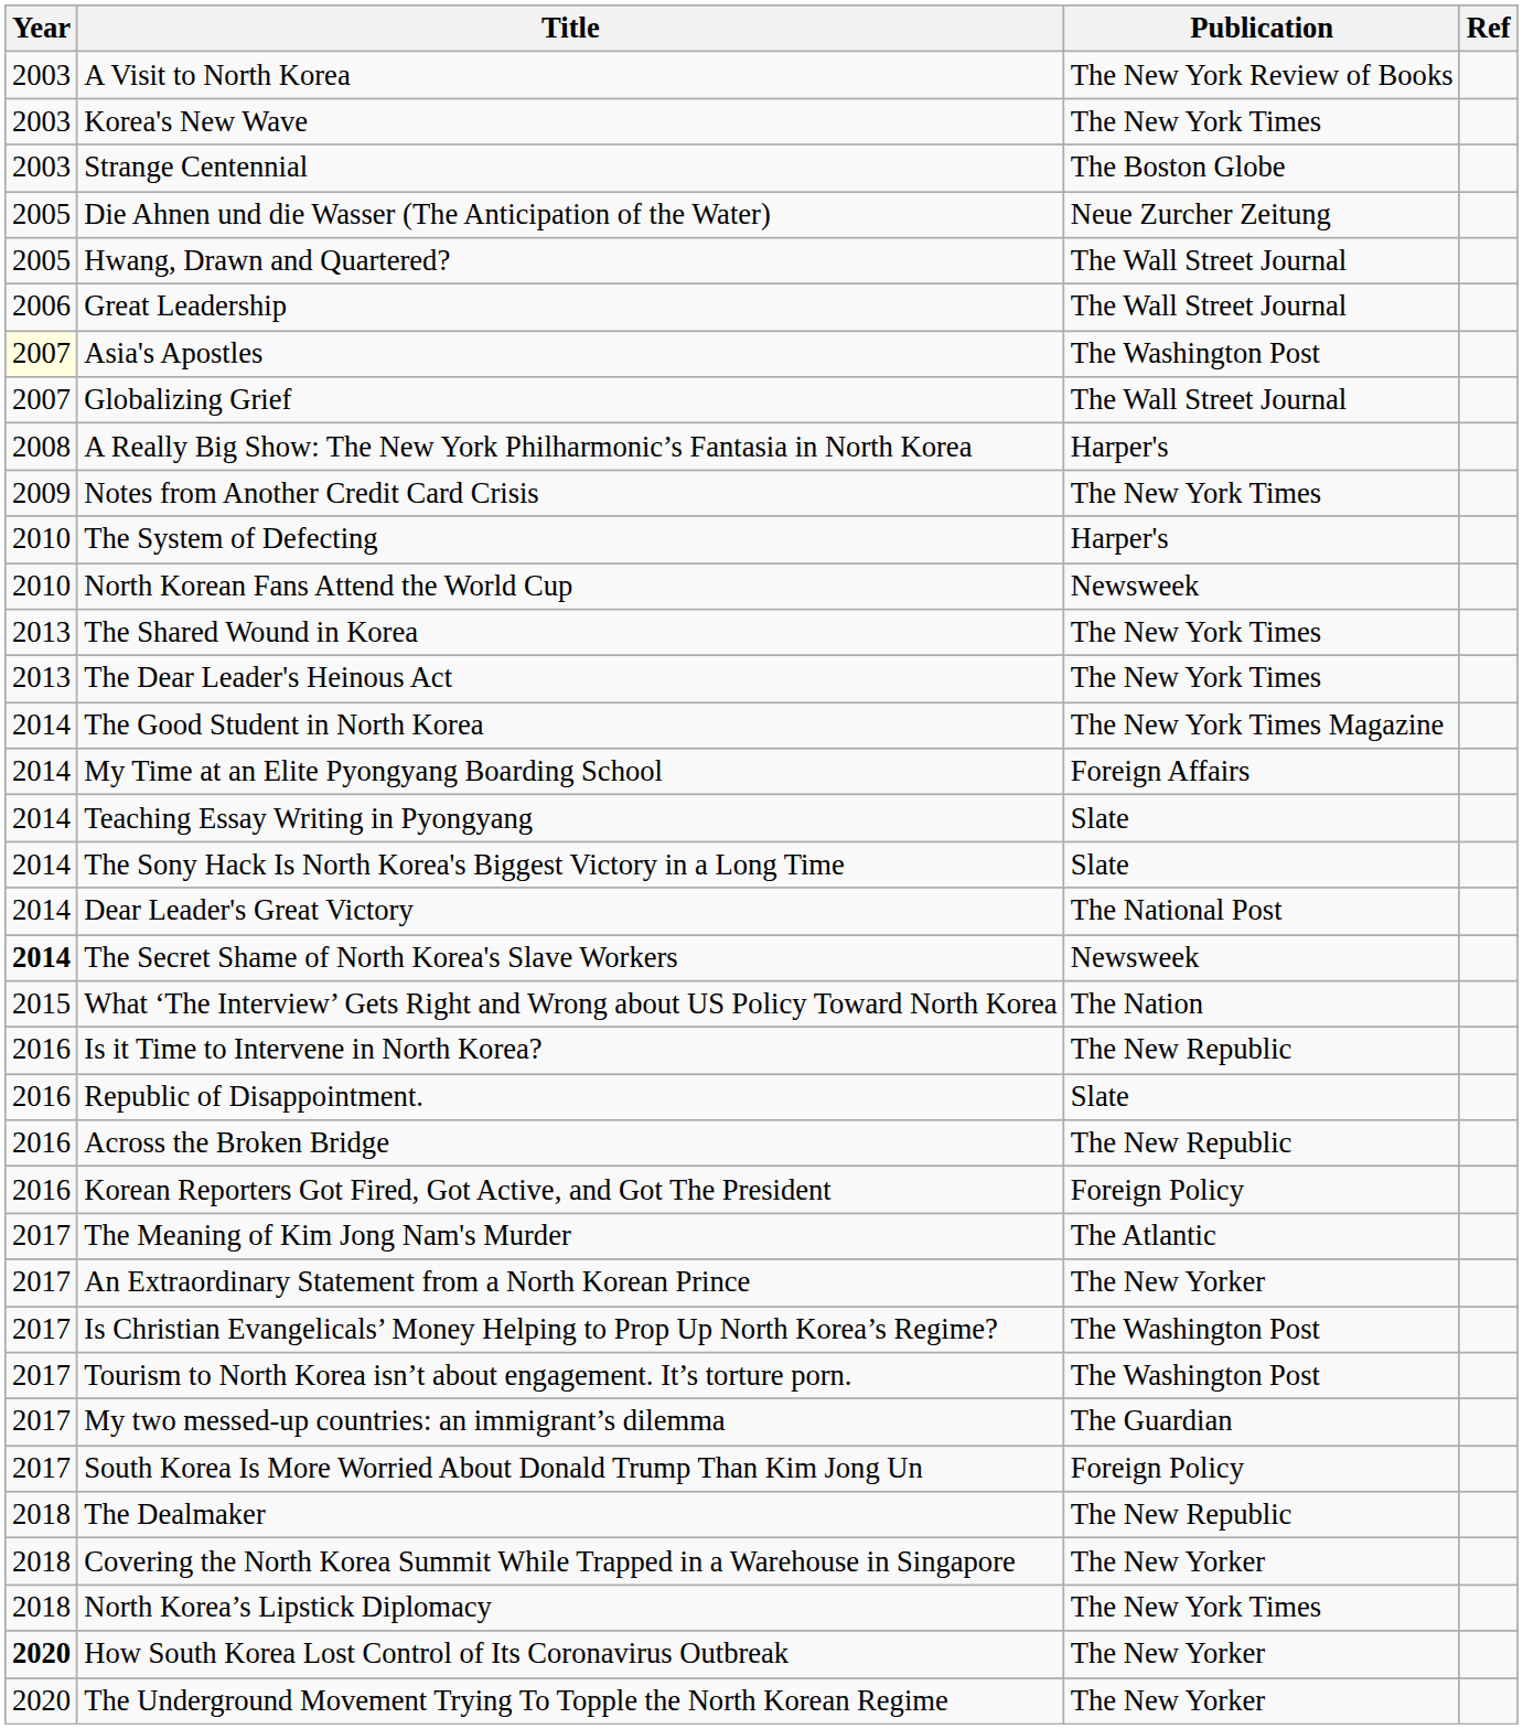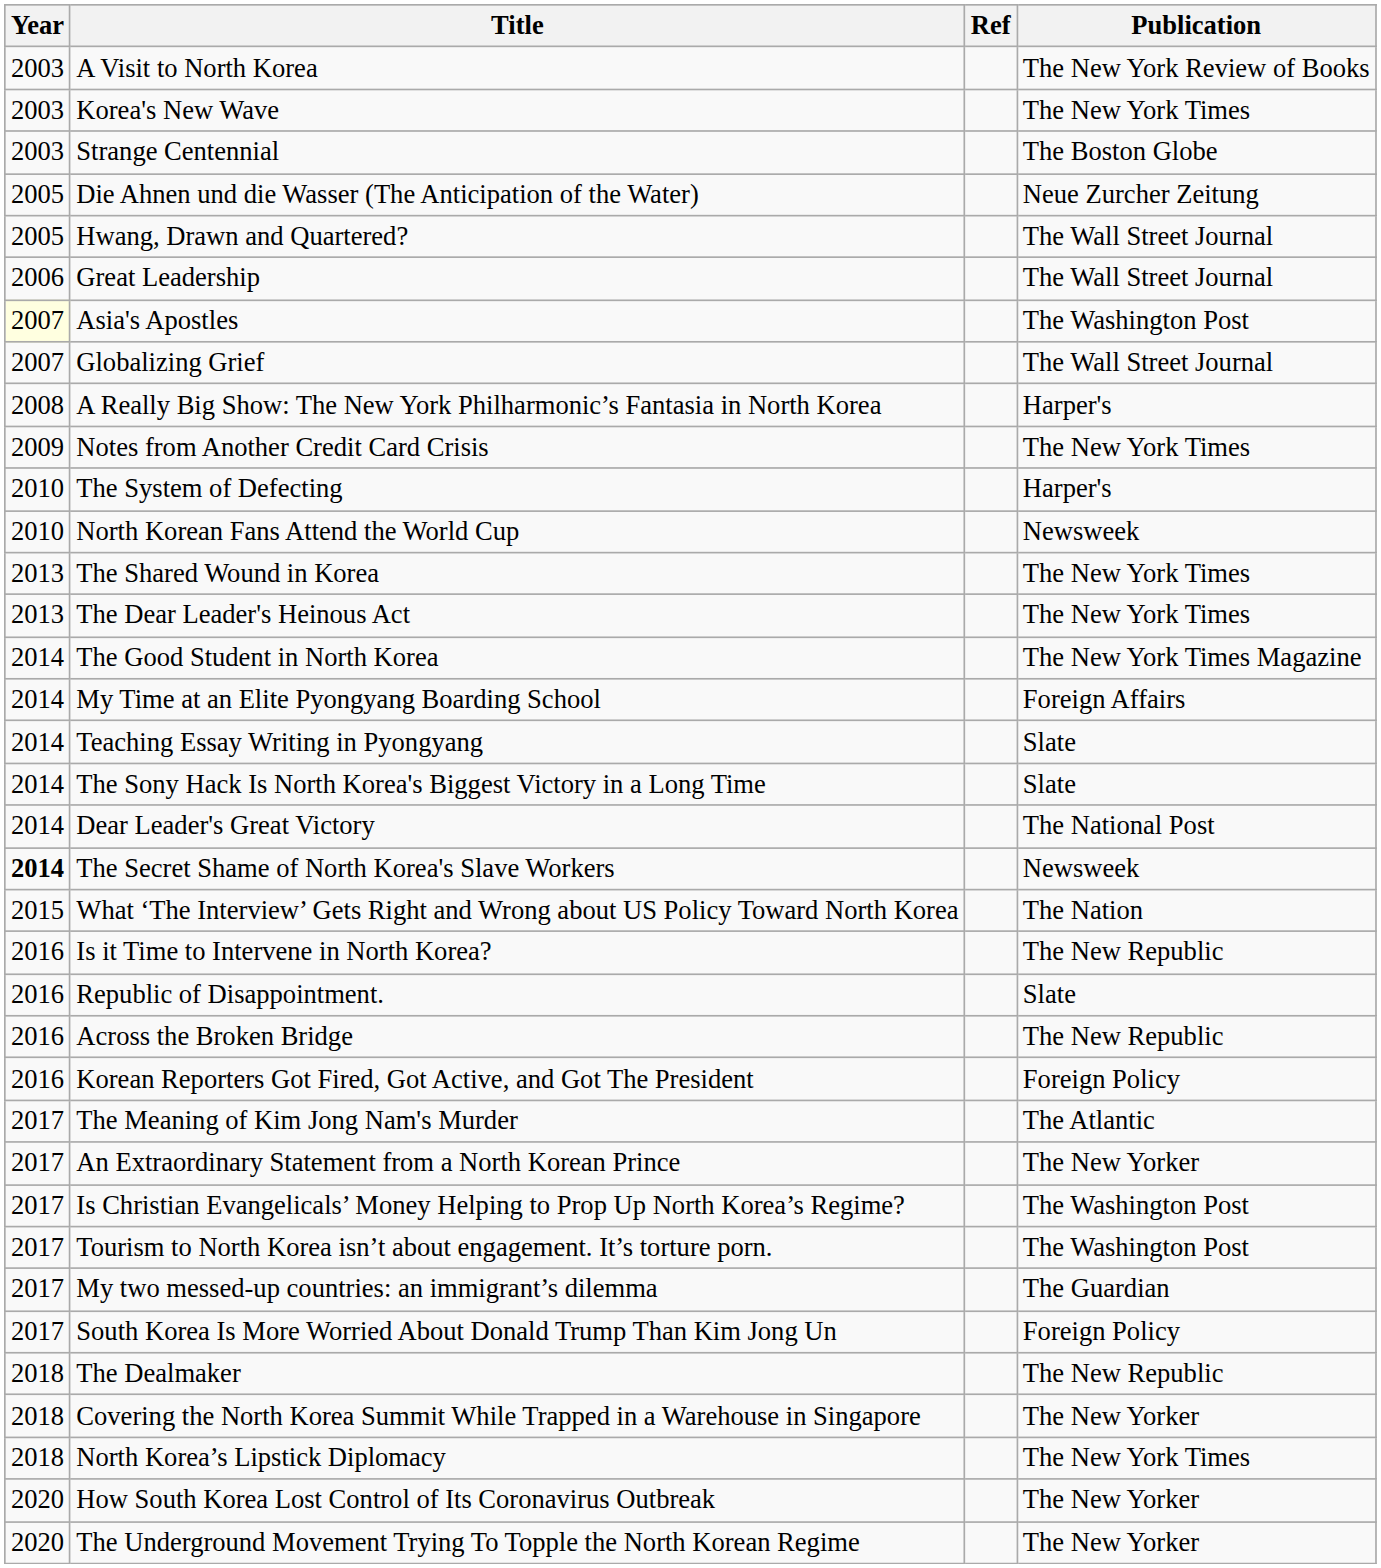columns swapped: Publication <-> Ref
How South Korea Lost Control of Its Coronavirus Outbreak | Year: bold -> normal
